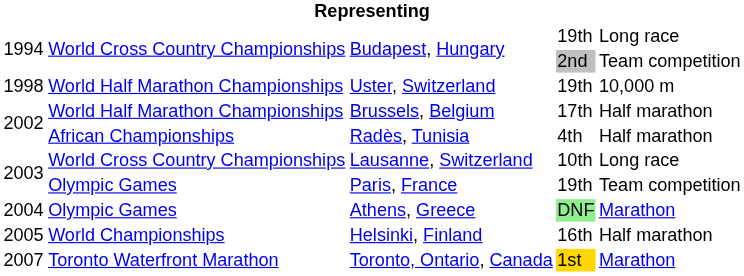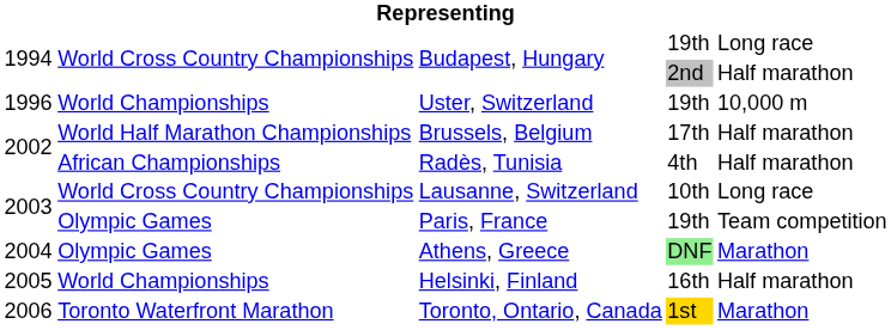Budapest, Hungary / 2nd | column 5: Team competition -> Half marathon
Uster, Switzerland | column 1: 1998 -> 1996
Uster, Switzerland | column 2: World Half Marathon Championships -> World Championships
Toronto, Ontario, Canada | column 1: 2007 -> 2006
